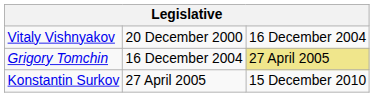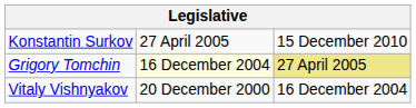rows swapped: Vitaly Vishnyakov <-> Konstantin Surkov
Grigory Tomchin | column 2: no background -> lightyellow background
